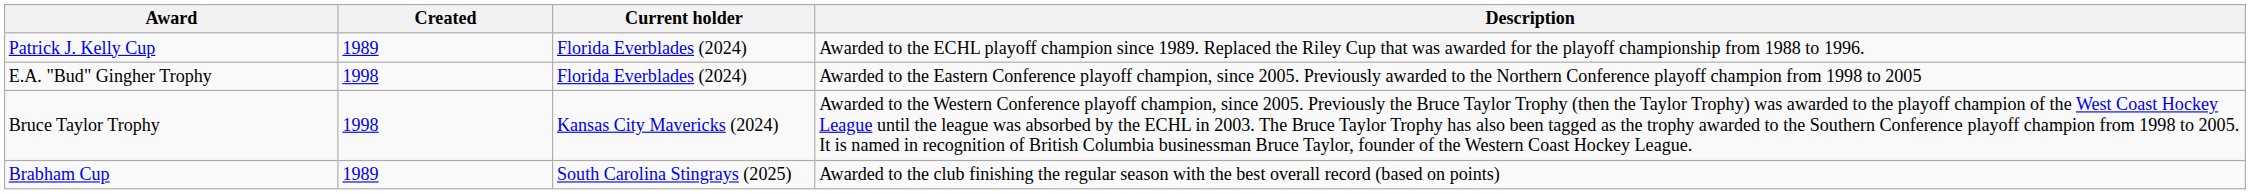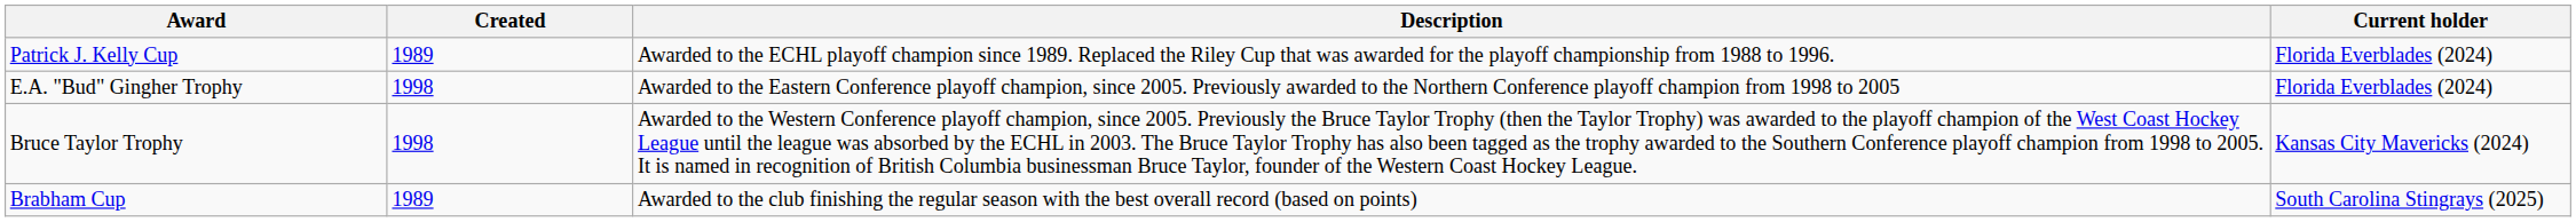columns swapped: Description <-> Current holder
